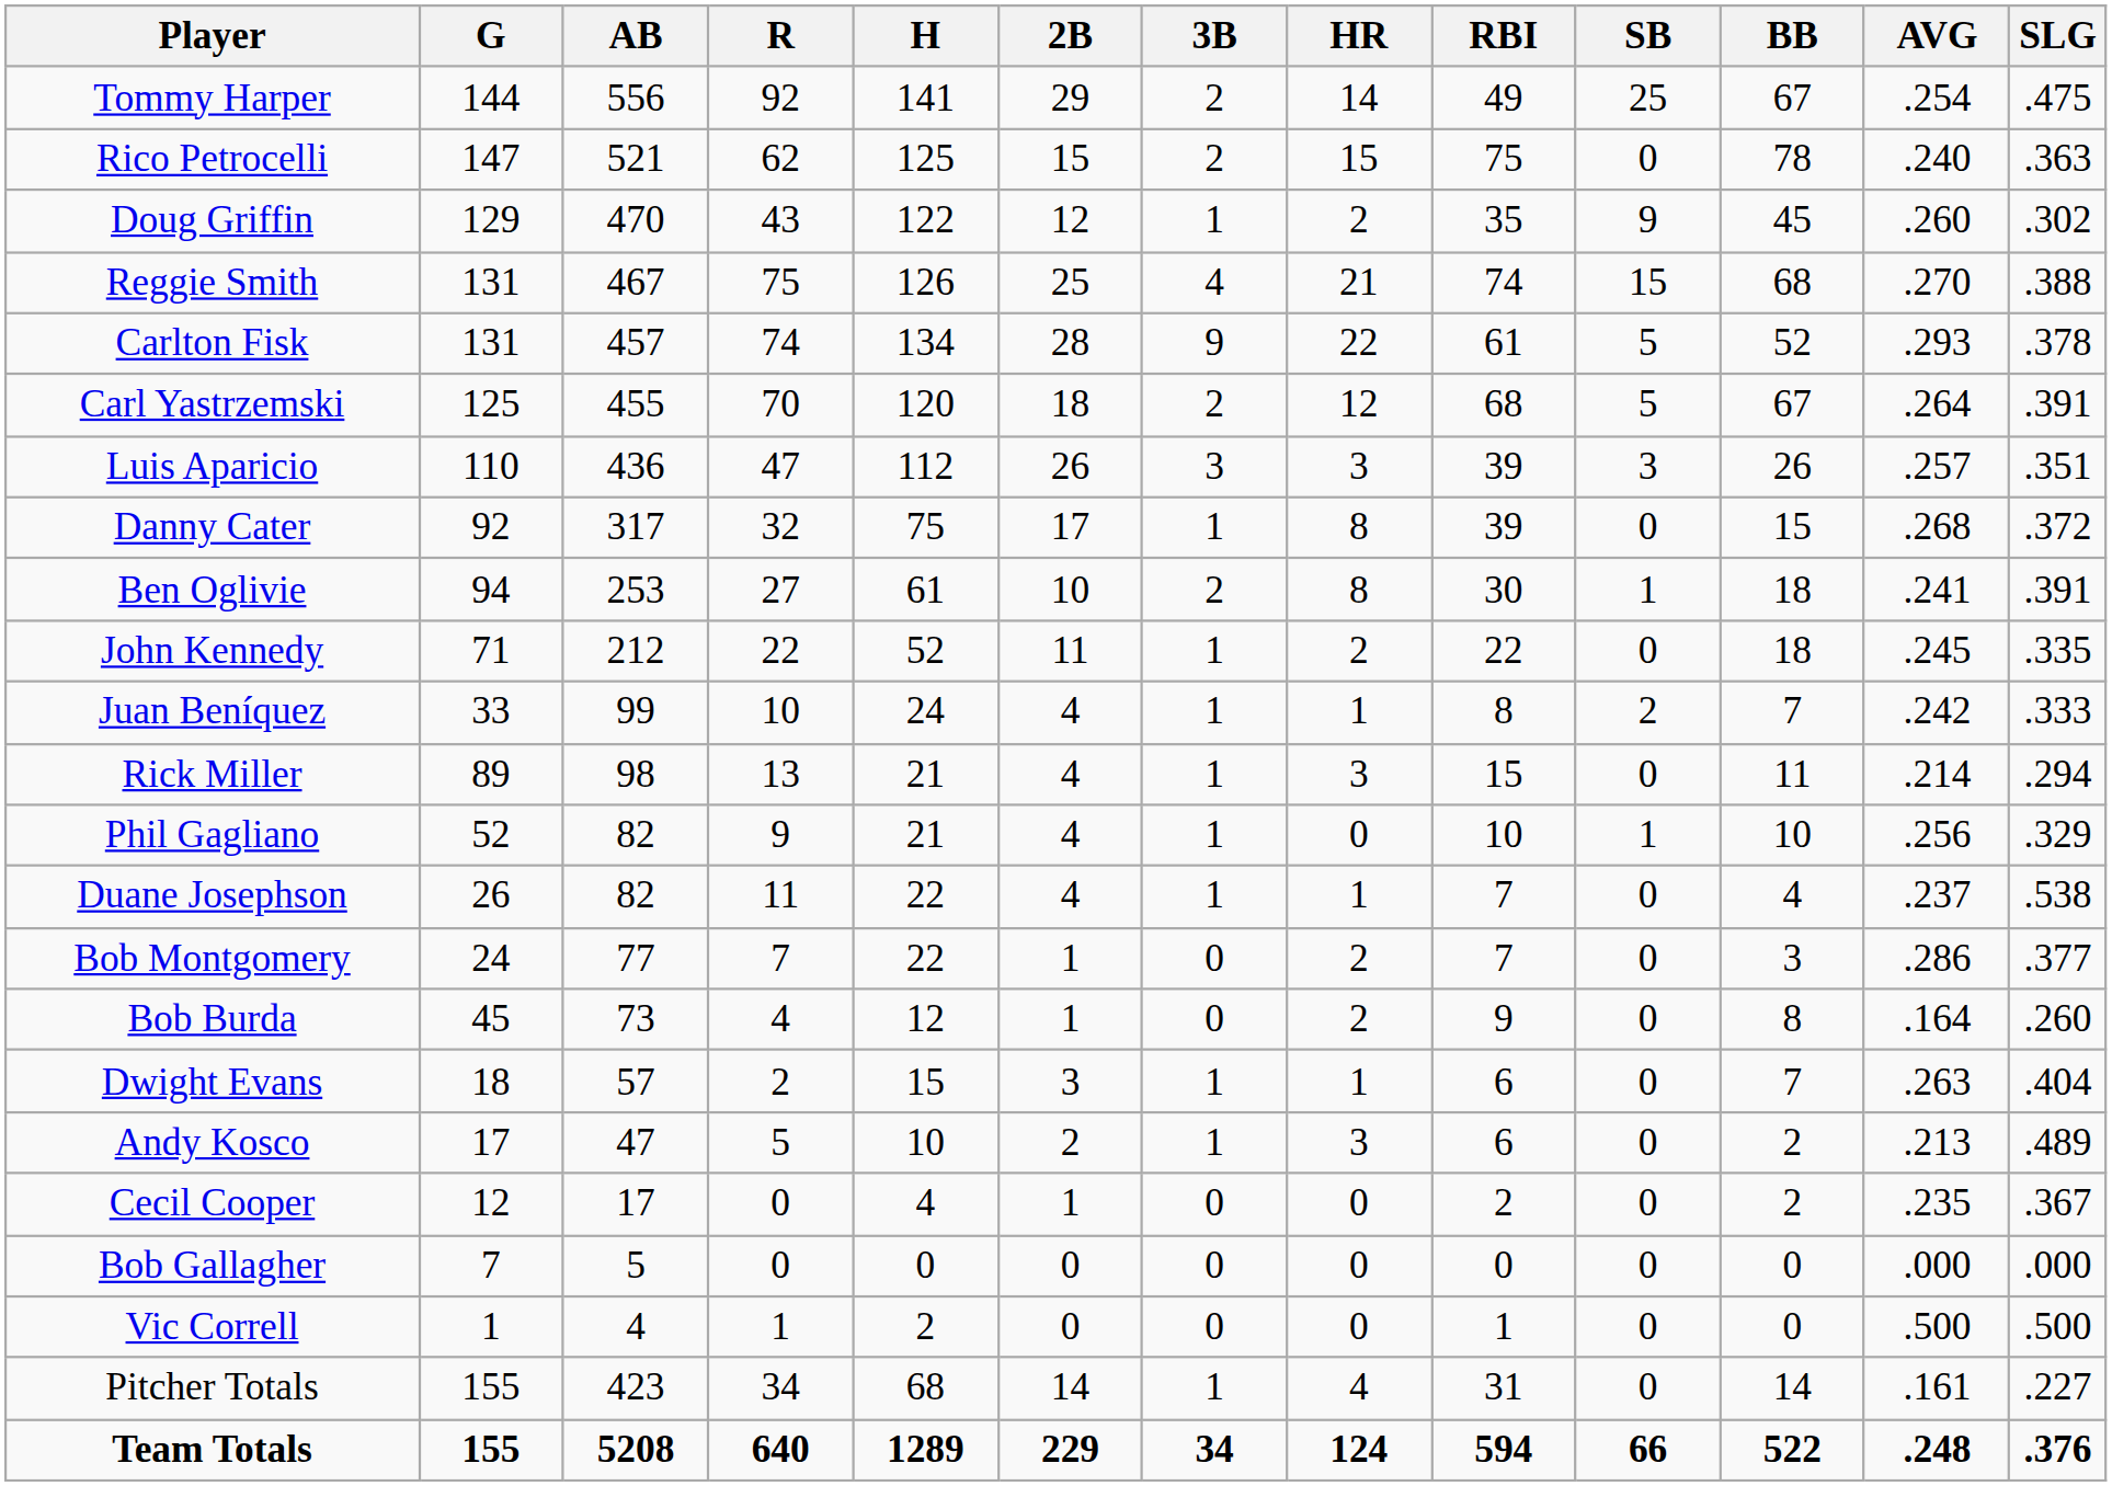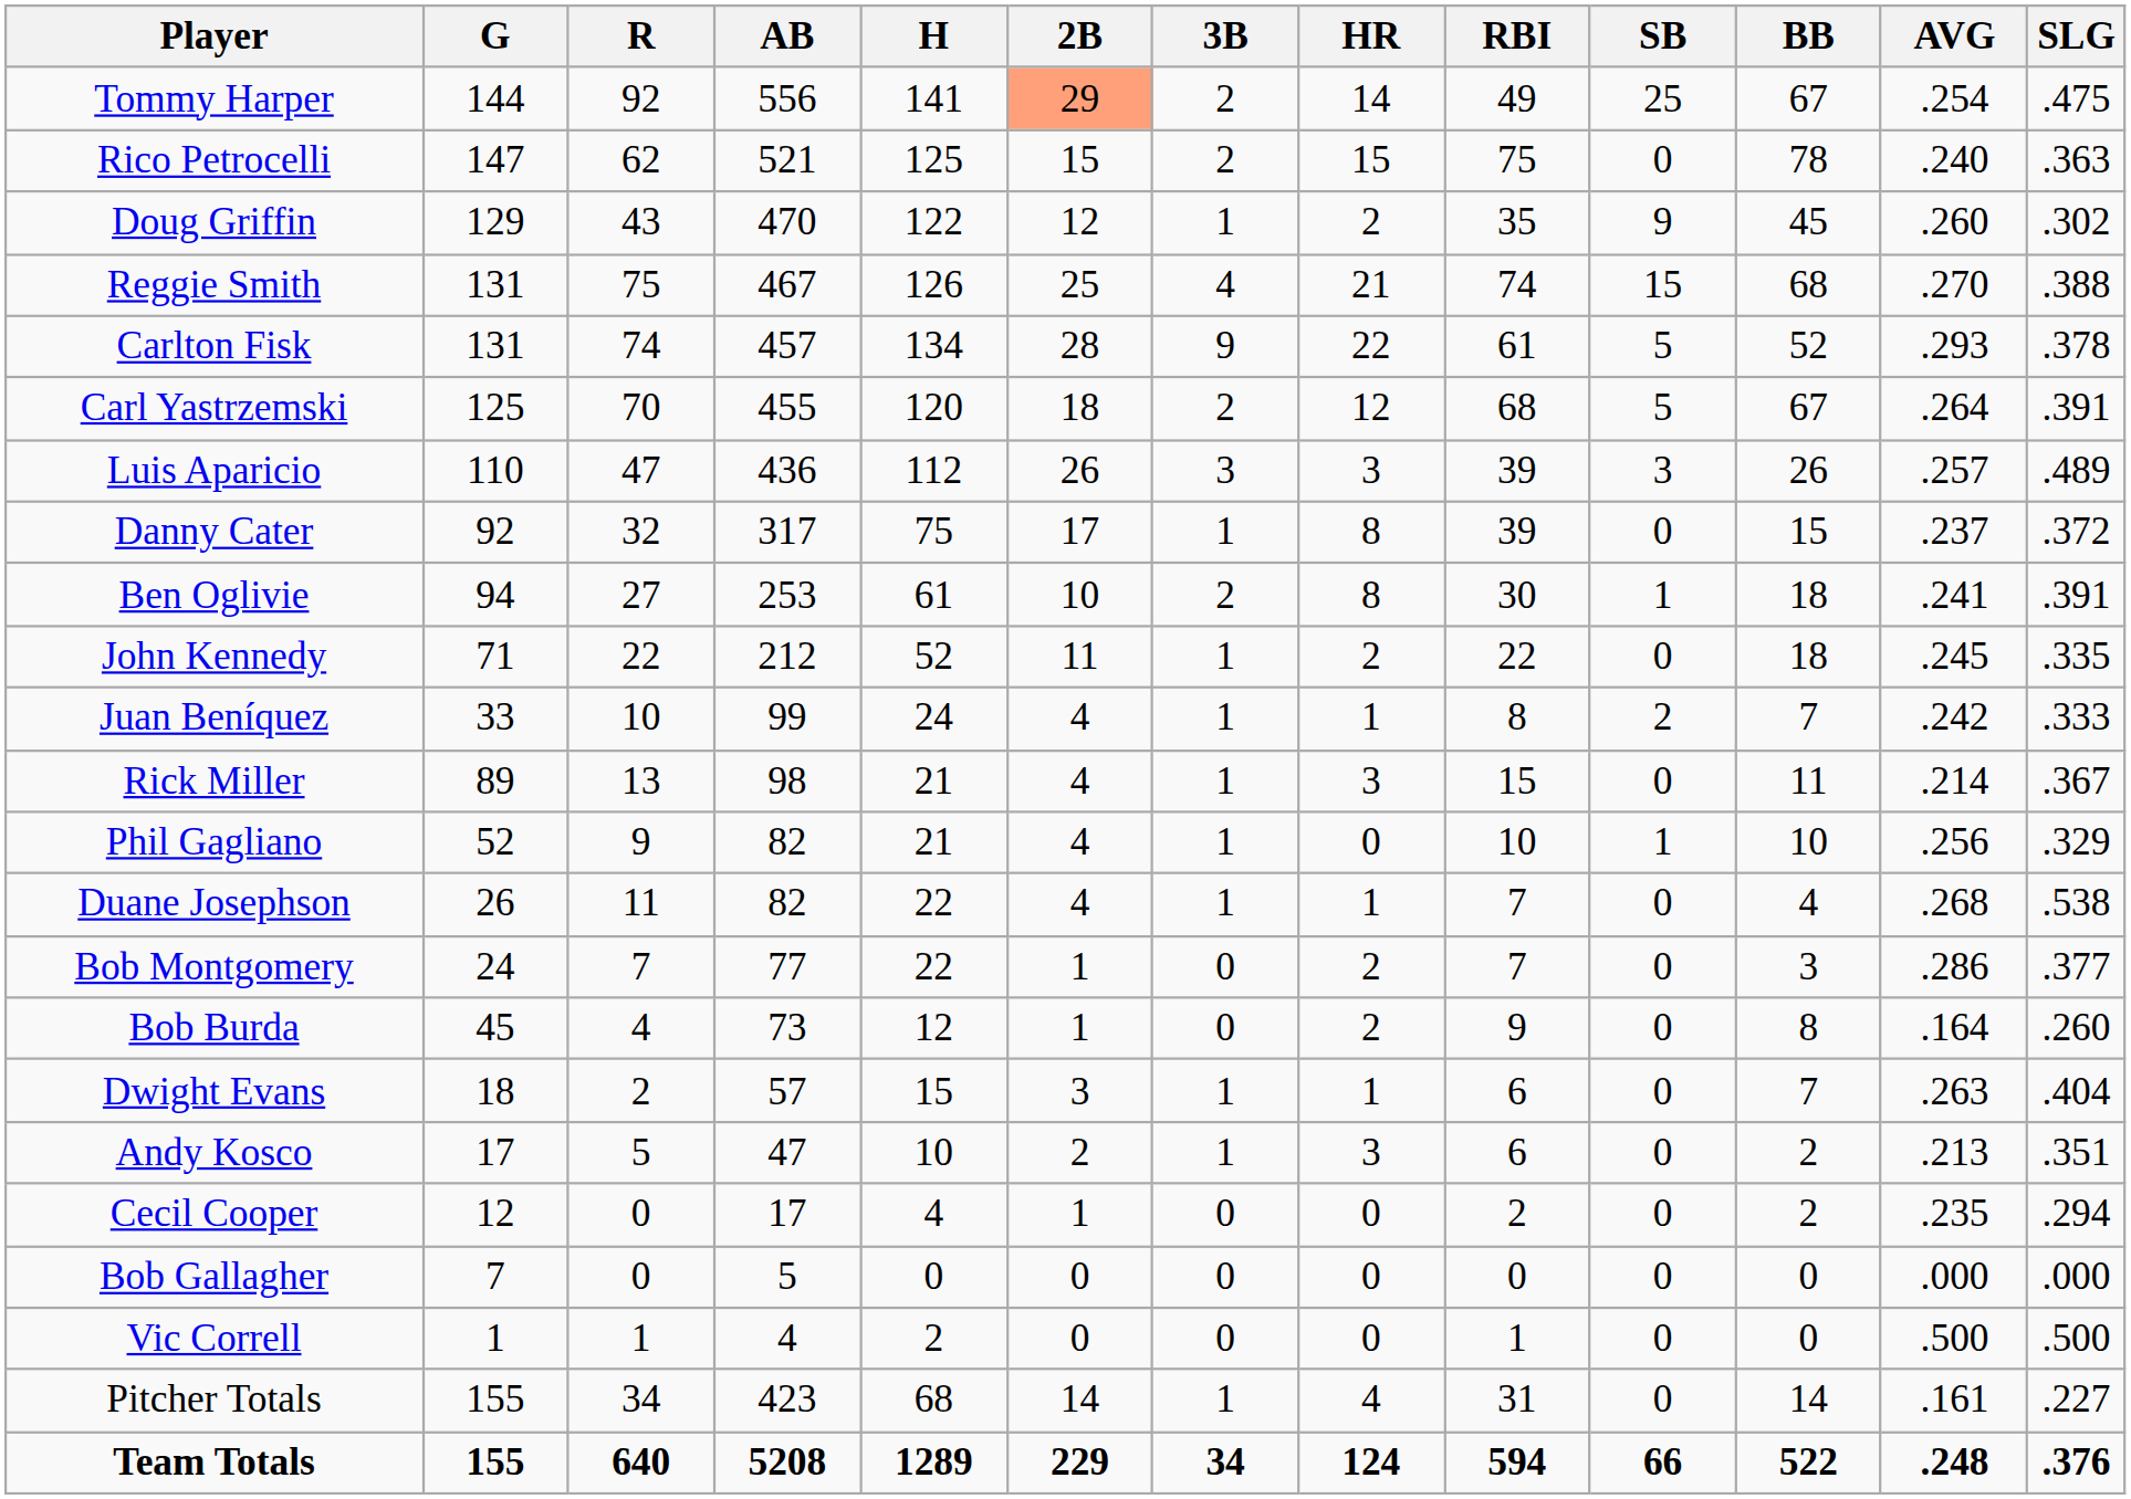columns swapped: AB <-> R
Tommy Harper | 2B: no background -> lightsalmon background
Luis Aparicio | SLG: .351 -> .489
Danny Cater | AVG: .268 -> .237
Rick Miller | SLG: .294 -> .367
Duane Josephson | AVG: .237 -> .268
Andy Kosco | SLG: .489 -> .351
Cecil Cooper | SLG: .367 -> .294
